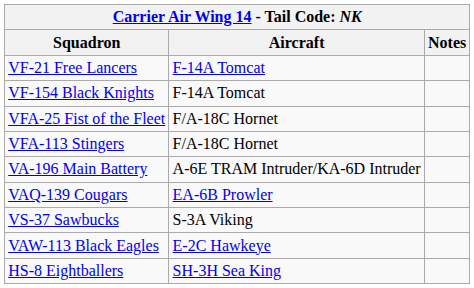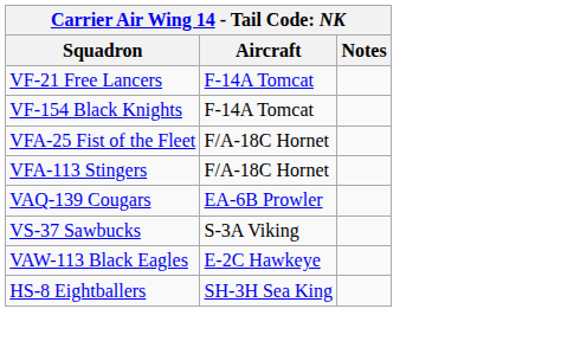- row: VA-196 Main Battery | A-6E TRAM Intruder/KA-6D Intruder
